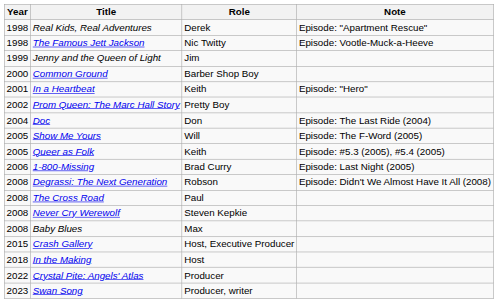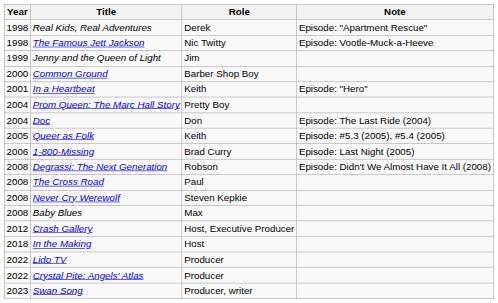Prom Queen: The Marc Hall Story | Year: 2002 -> 2004
- row: 2005 | Show Me Yours | Will | Episode: The F-Word (2005)
Crash Gallery | Year: 2015 -> 2012
+ row: 2022 | Lido TV | Producer
